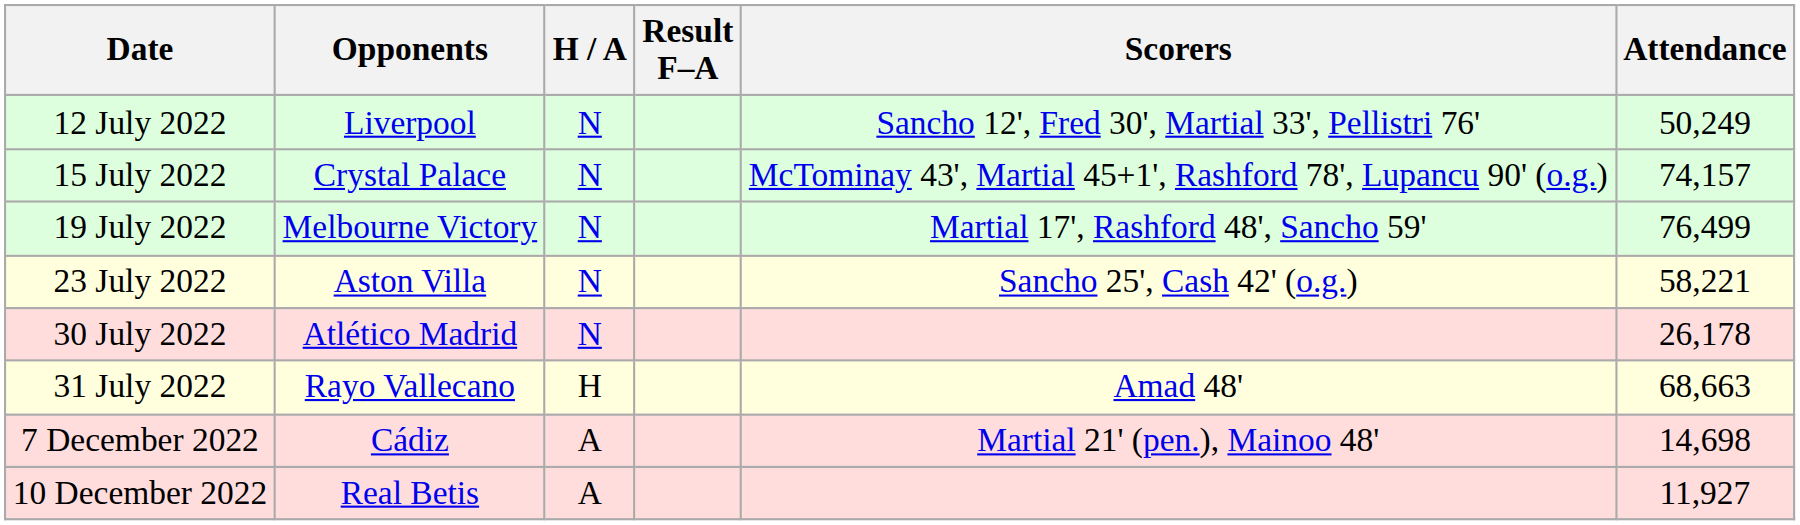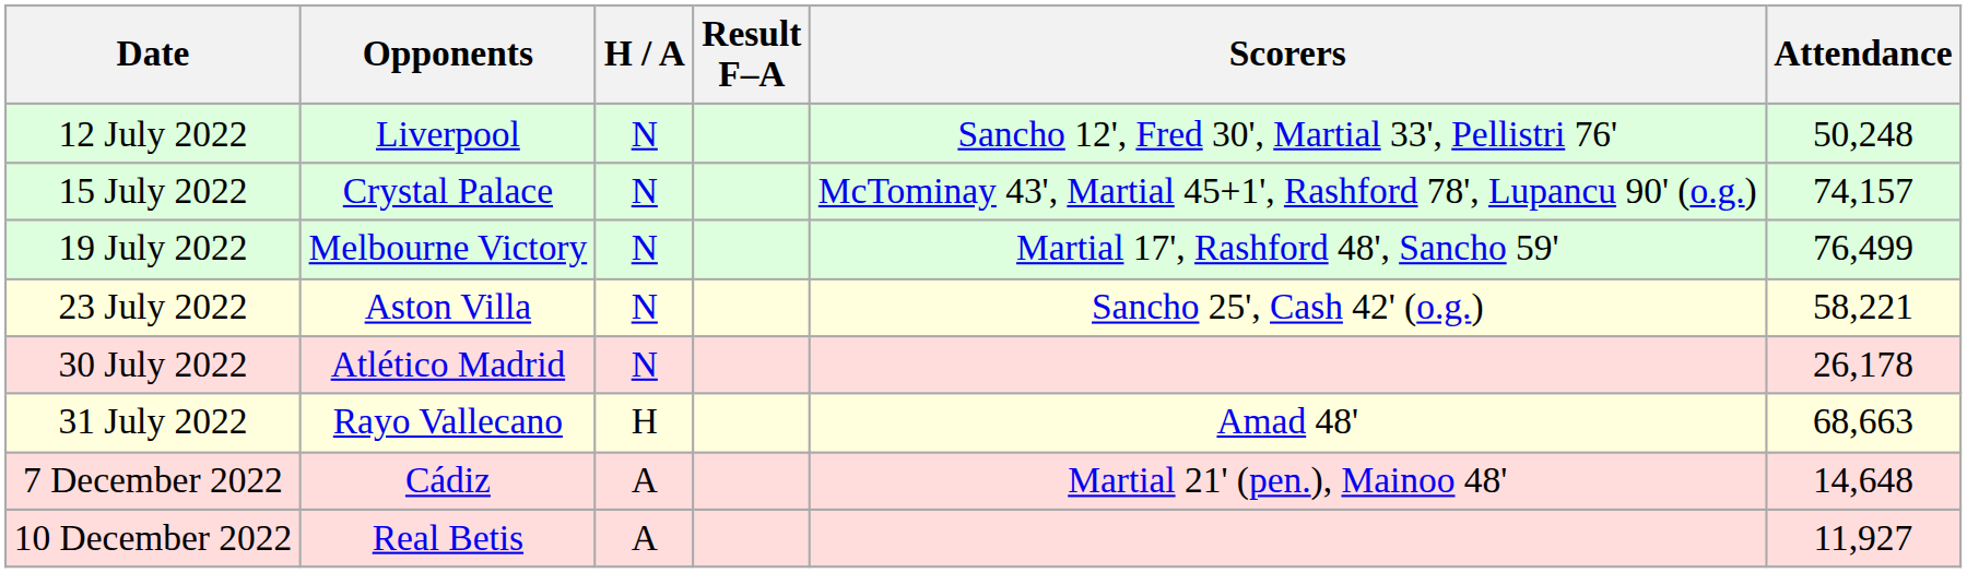12 July 2022 | Attendance: 50,249 -> 50,248
7 December 2022 | Attendance: 14,698 -> 14,648
